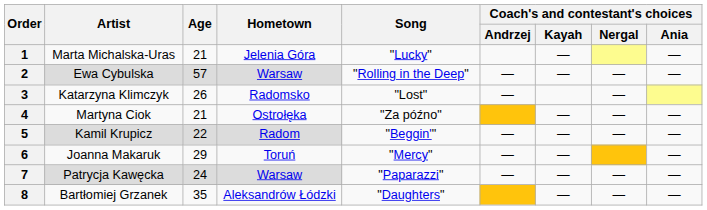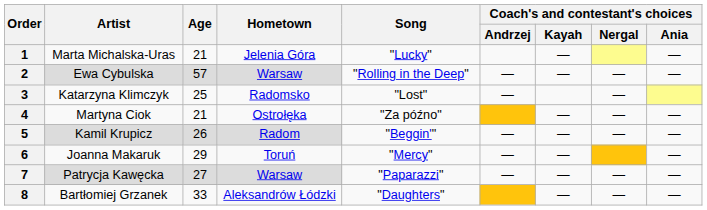3 | Age: 26 -> 25
5 | Age: 22 -> 26
7 | Age: 24 -> 27
8 | Age: 35 -> 33
